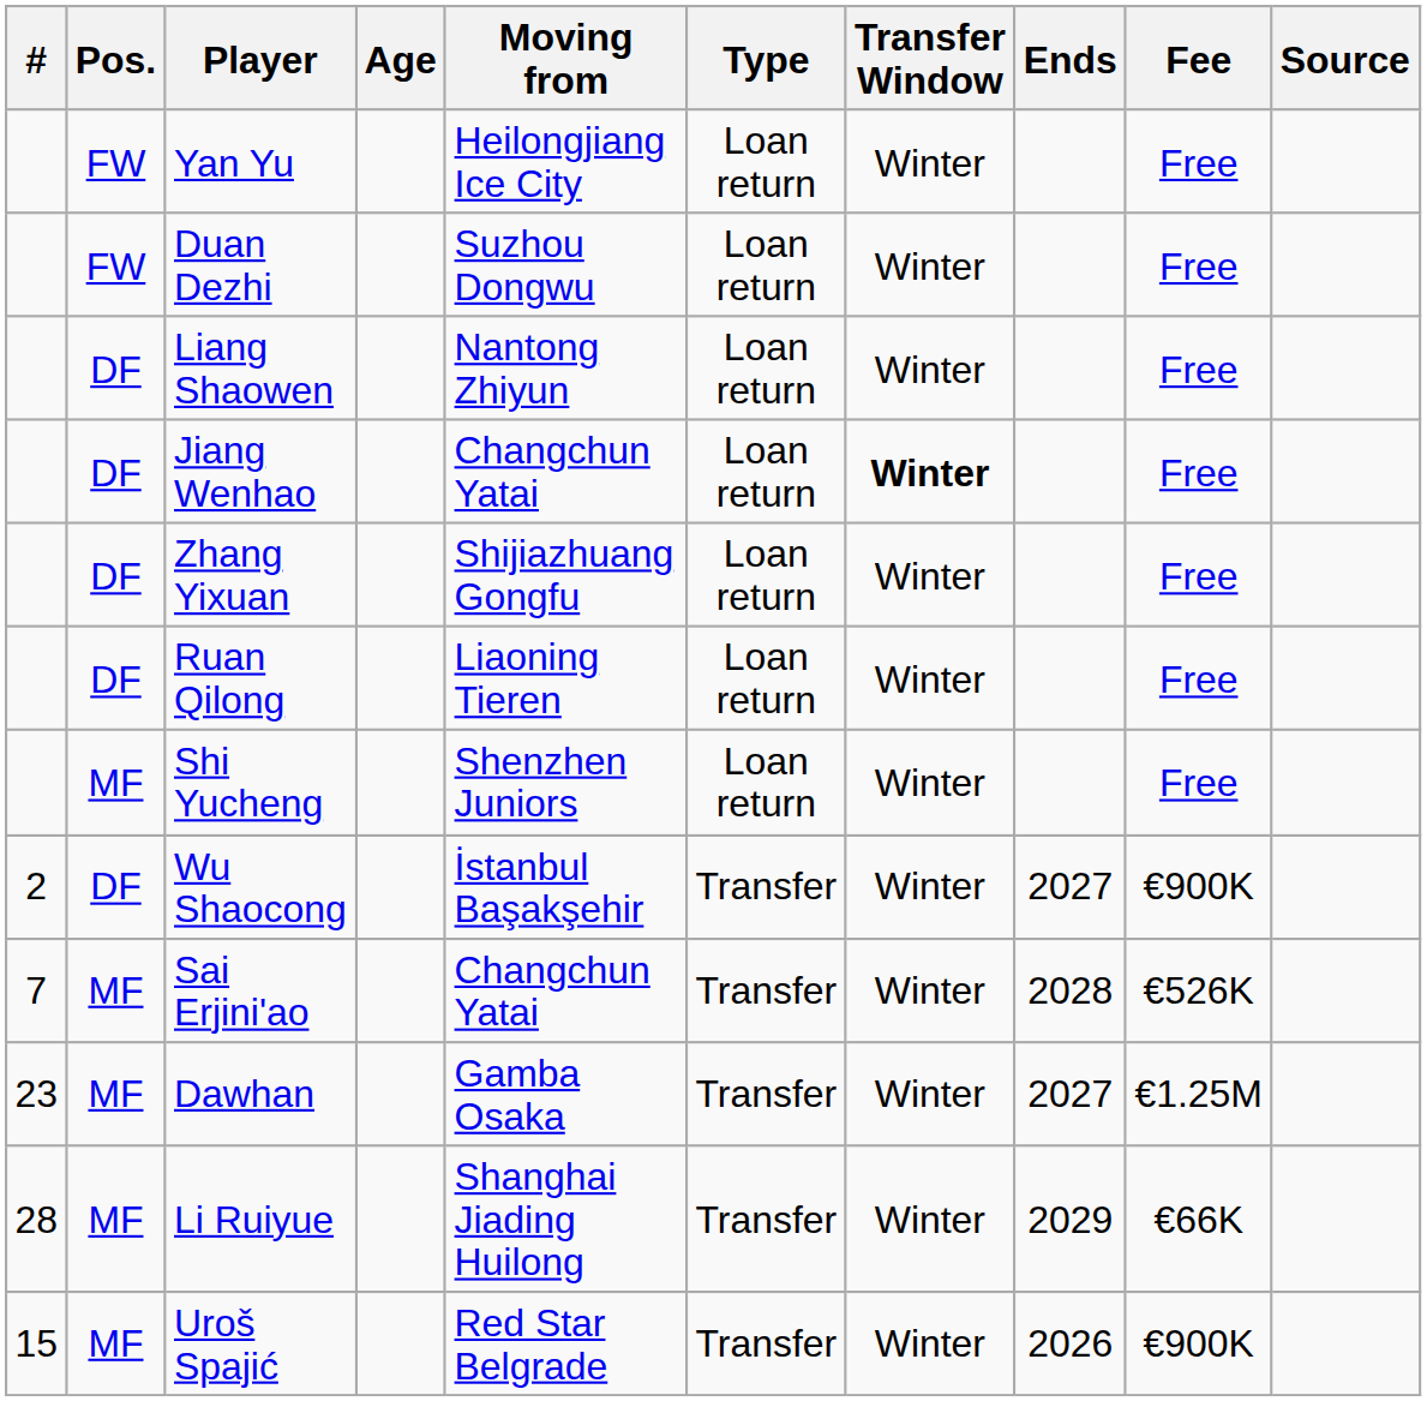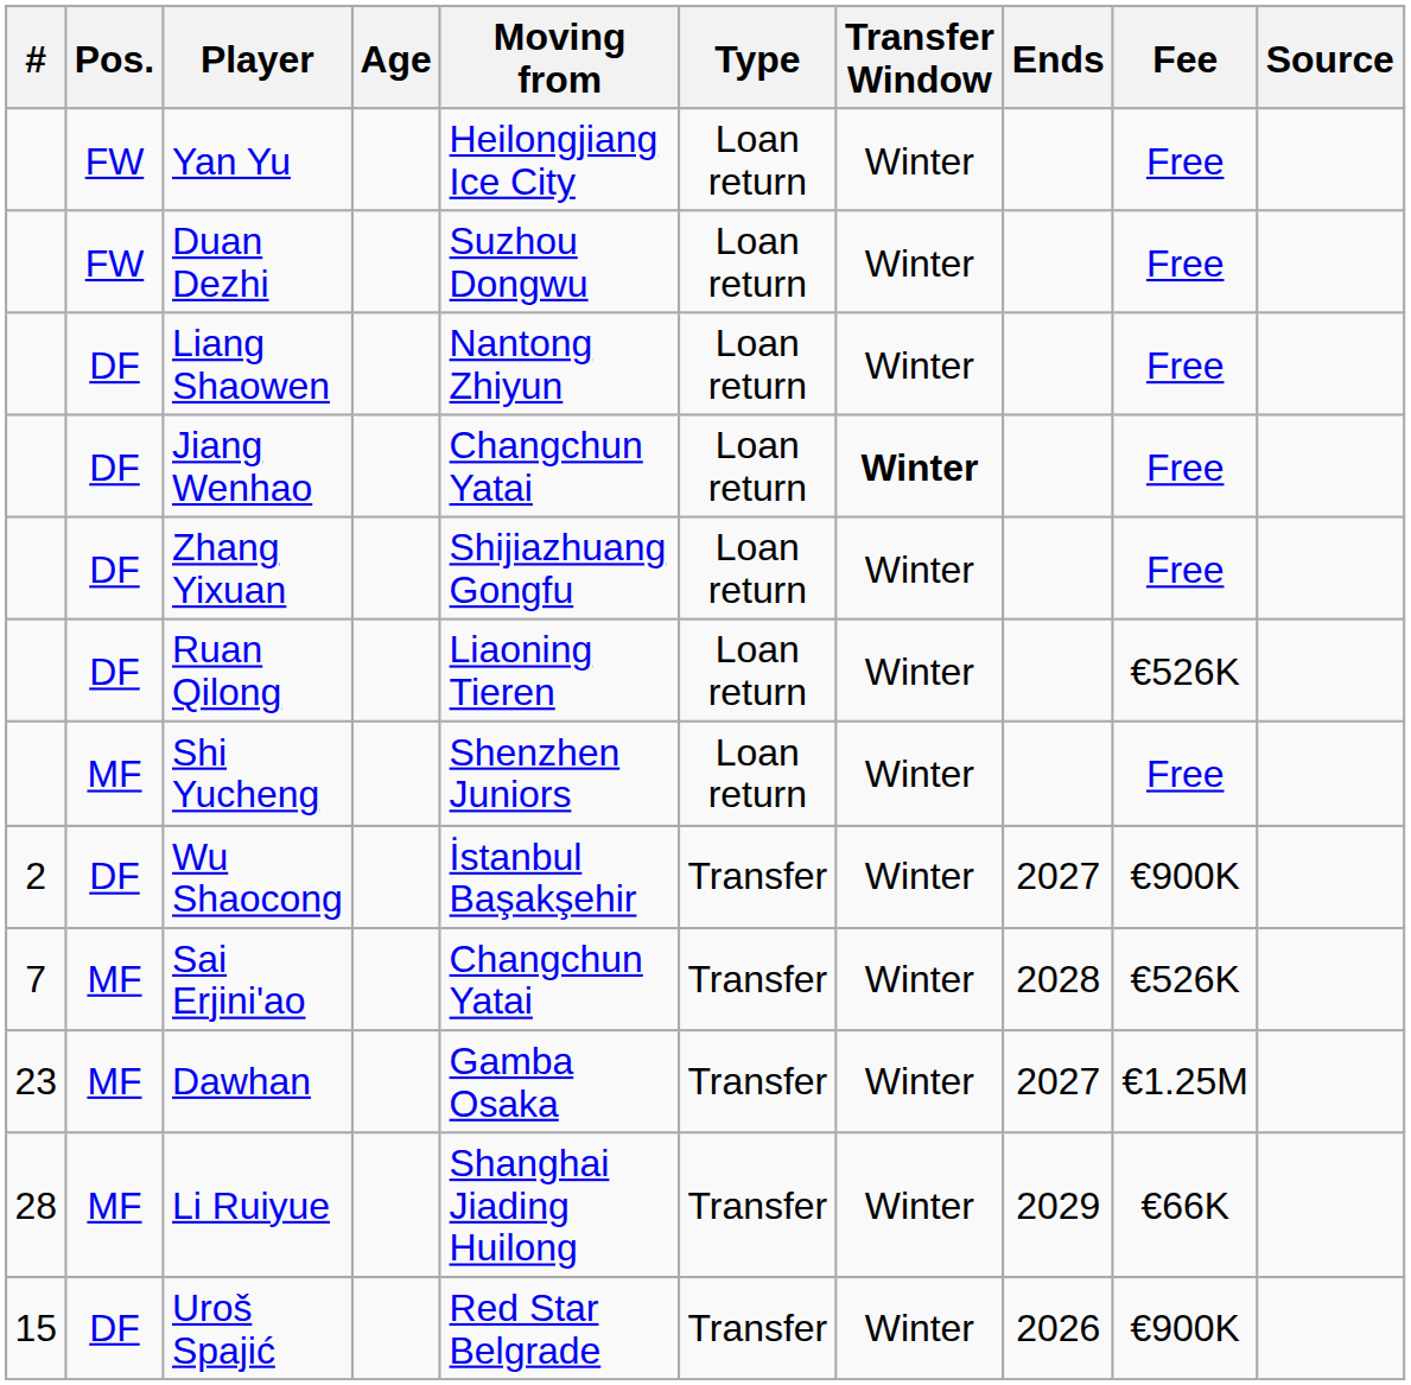Ruan Qilong | Fee: Free -> €526K
Uroš Spajić | Pos.: MF -> DF
